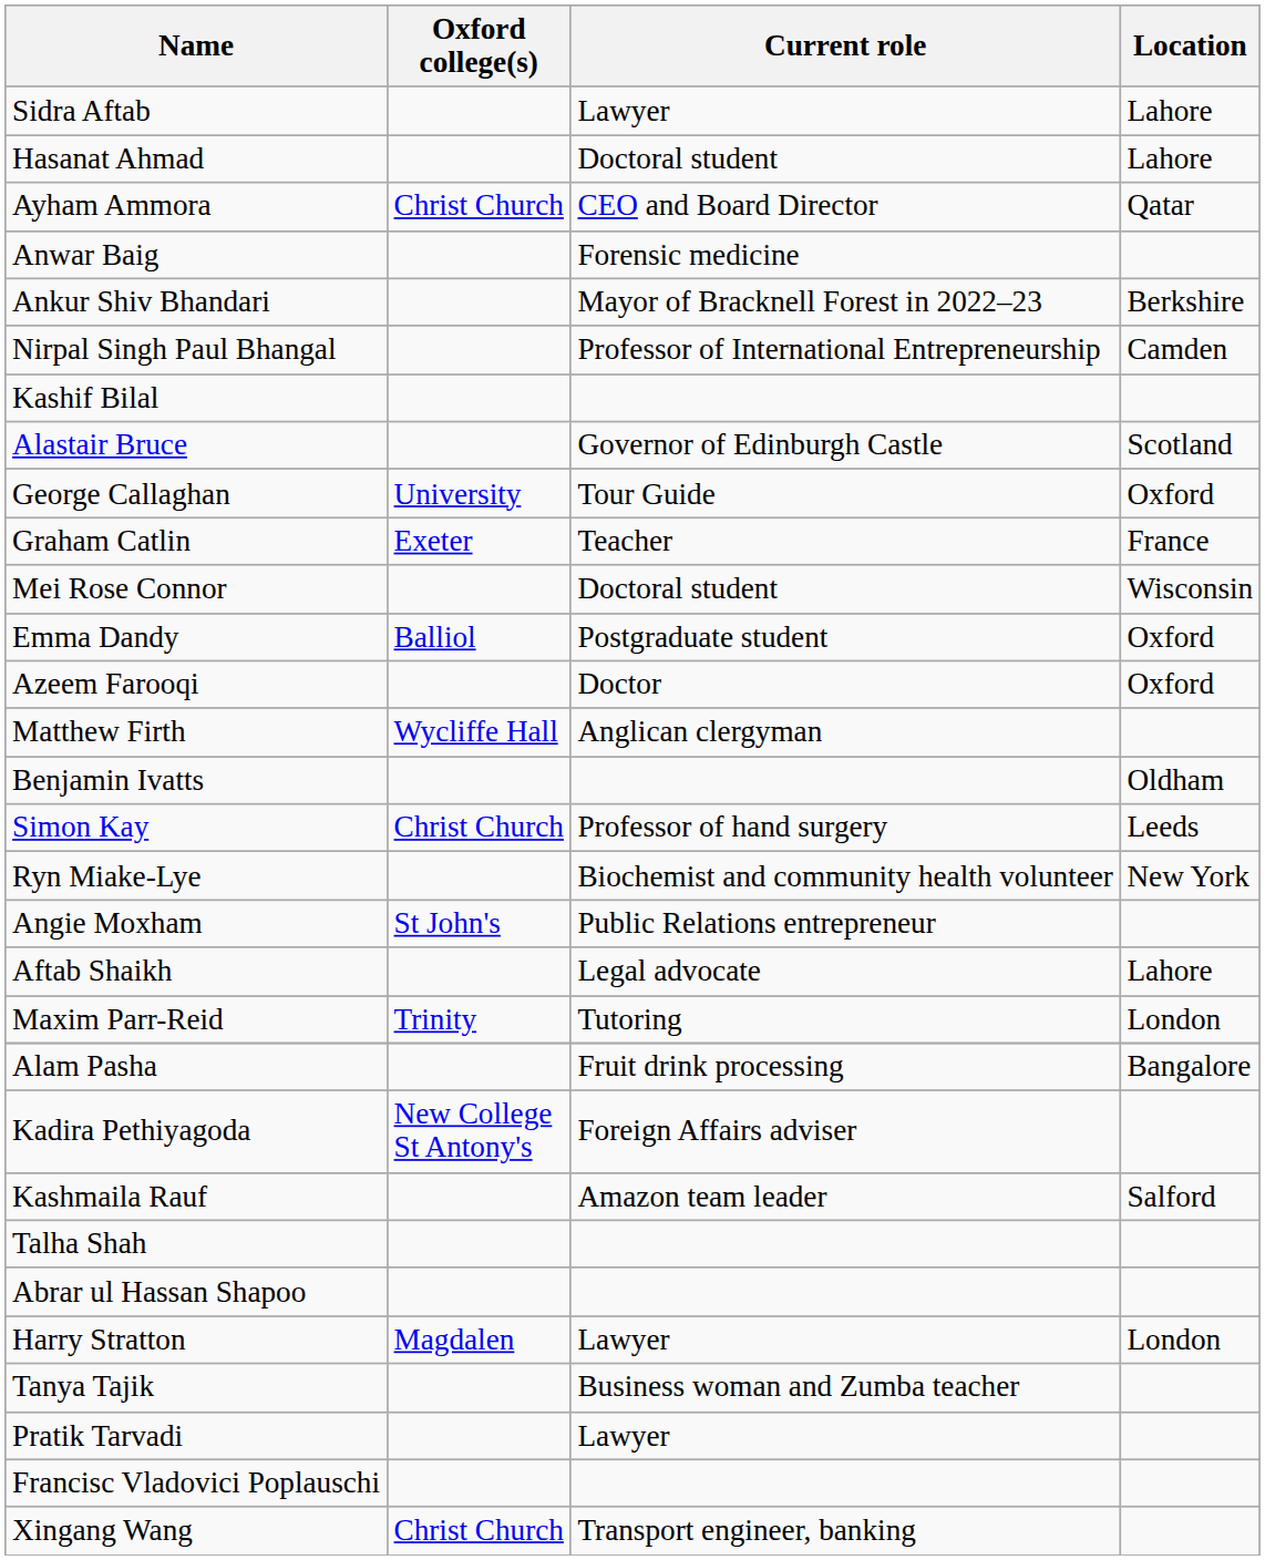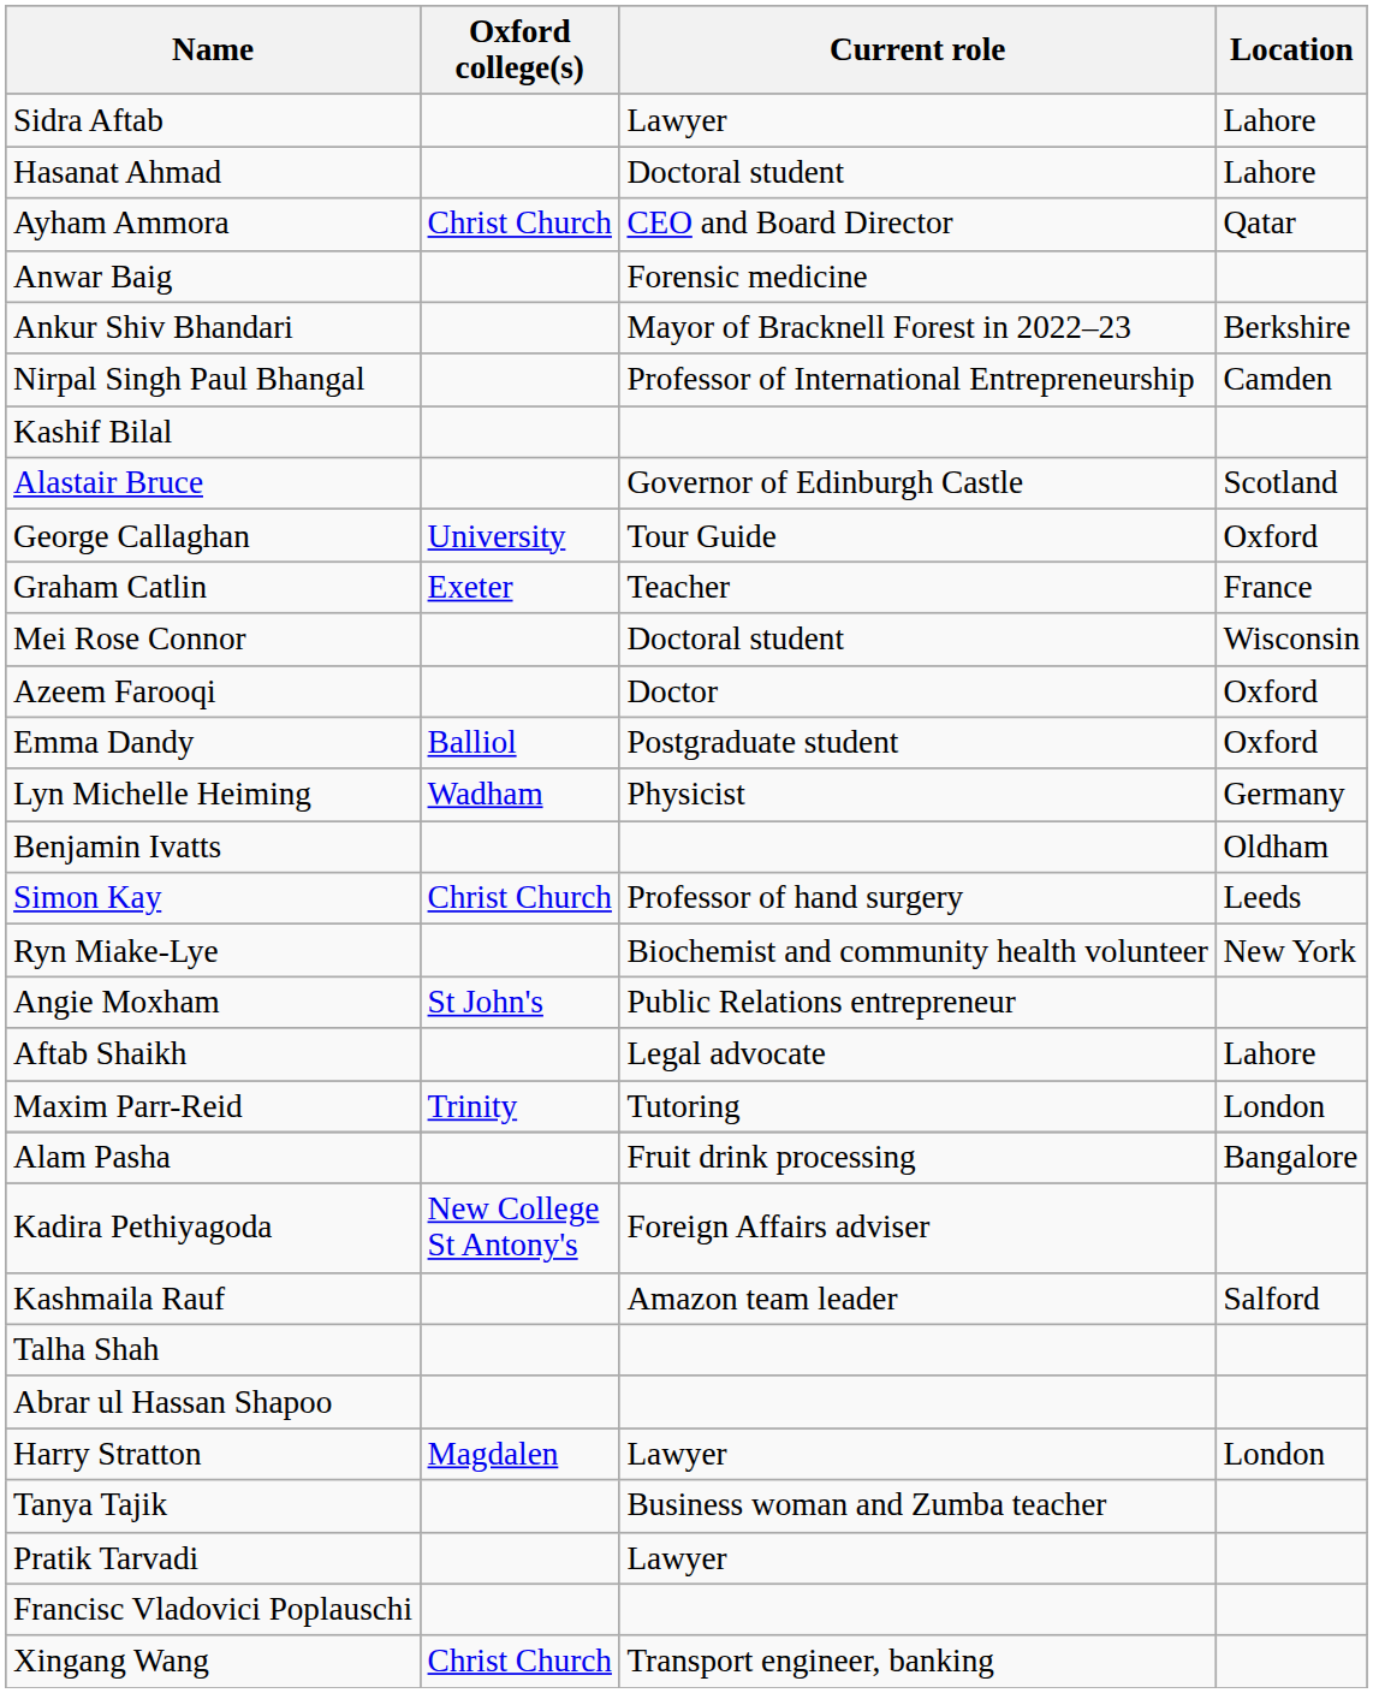rows swapped: Emma Dandy <-> Azeem Farooqi
- row: Matthew Firth | Wycliffe Hall | Anglican clergyman
+ row: Lyn Michelle Heiming | Wadham | Physicist | Germany
